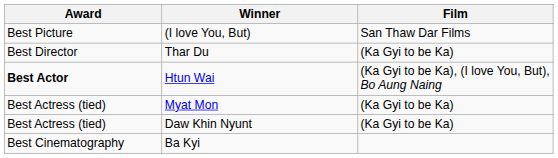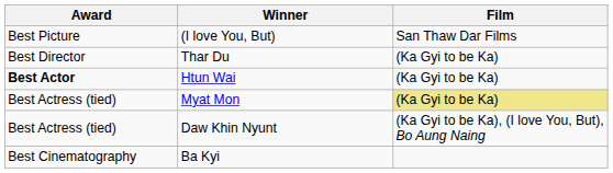Htun Wai | Film: (Ka Gyi to be Ka), (I love You, But), Bo Aung Naing -> (Ka Gyi to be Ka)
Myat Mon | Film: no background -> khaki background
Daw Khin Nyunt | Film: (Ka Gyi to be Ka) -> (Ka Gyi to be Ka), (I love You, But), Bo Aung Naing
